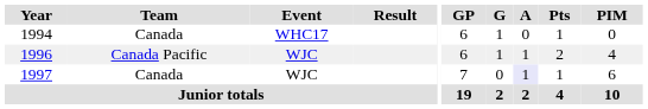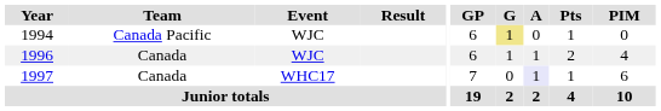1994 | Team: Canada -> Canada Pacific
1994 | Event: WHC17 -> WJC
1994 | G: no background -> khaki background
1996 | Team: Canada Pacific -> Canada
1997 | Event: WJC -> WHC17
